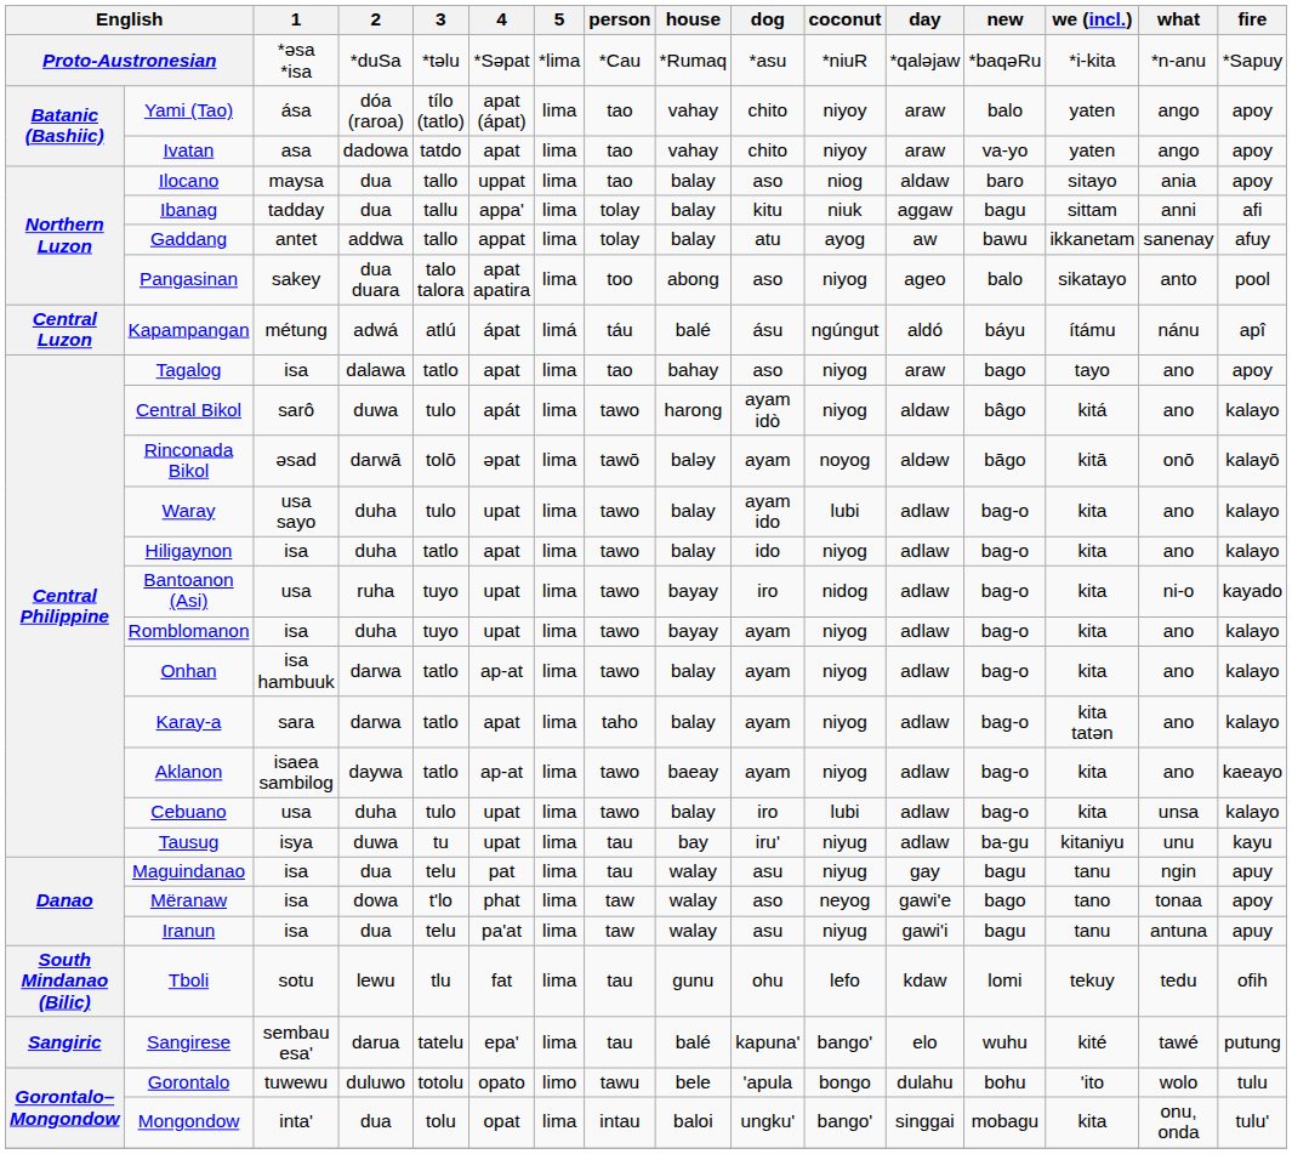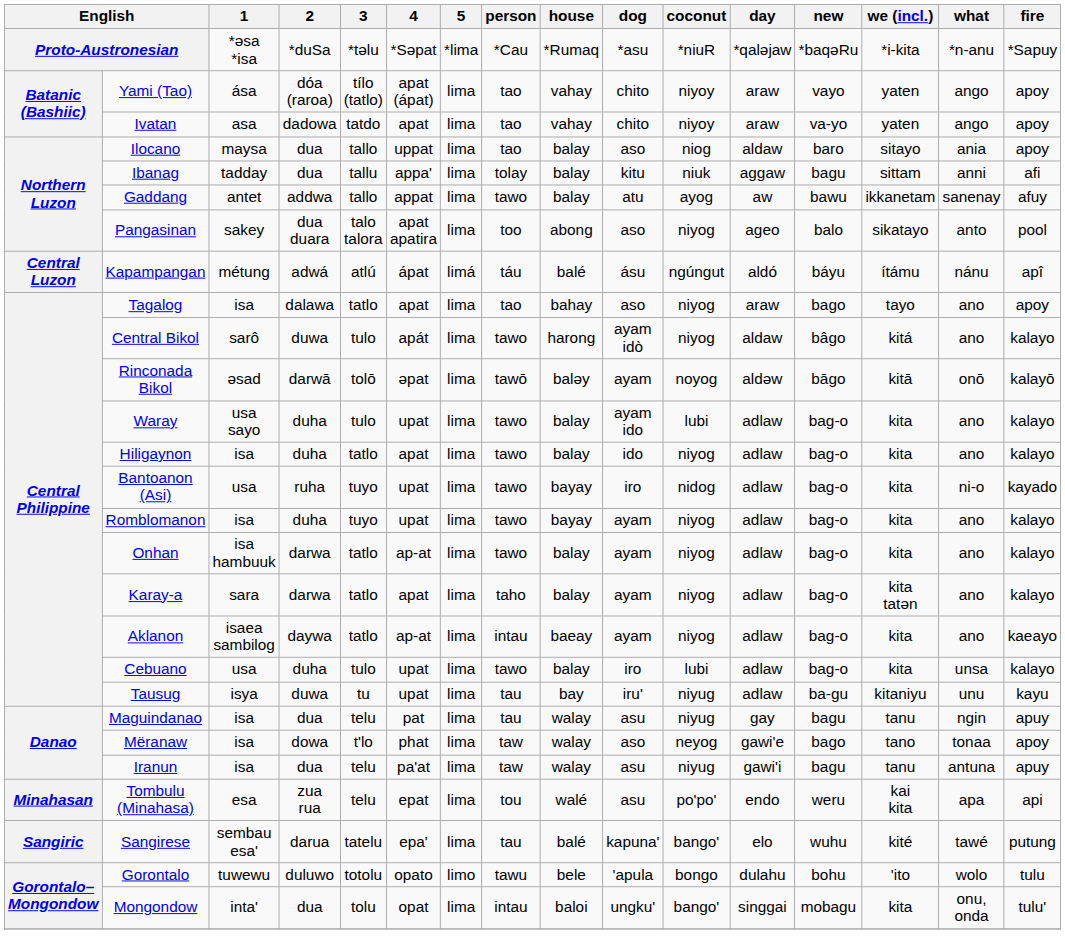Yami (Tao) | new: balo -> vayo
Gaddang | person: tolay -> tawo
Aklanon | person: tawo -> intau
- row: South Mindanao (Bilic) | Tboli | sotu | lewu | tlu | fat | lima | tau | gunu | ohu | lefo | kdaw | lomi | tekuy | tedu | ofih
+ row: Minahasan | Tombulu (Minahasa) | esa | zua rua | telu | epat | lima | tou | walé | asu | po'po' | endo | weru | kai kita | apa | api
